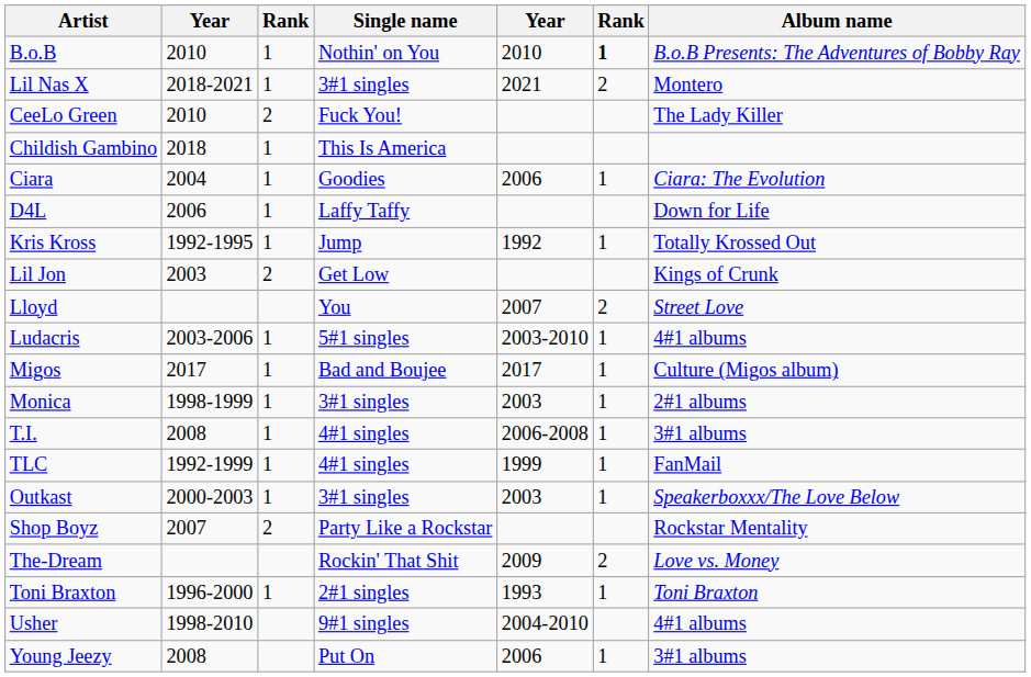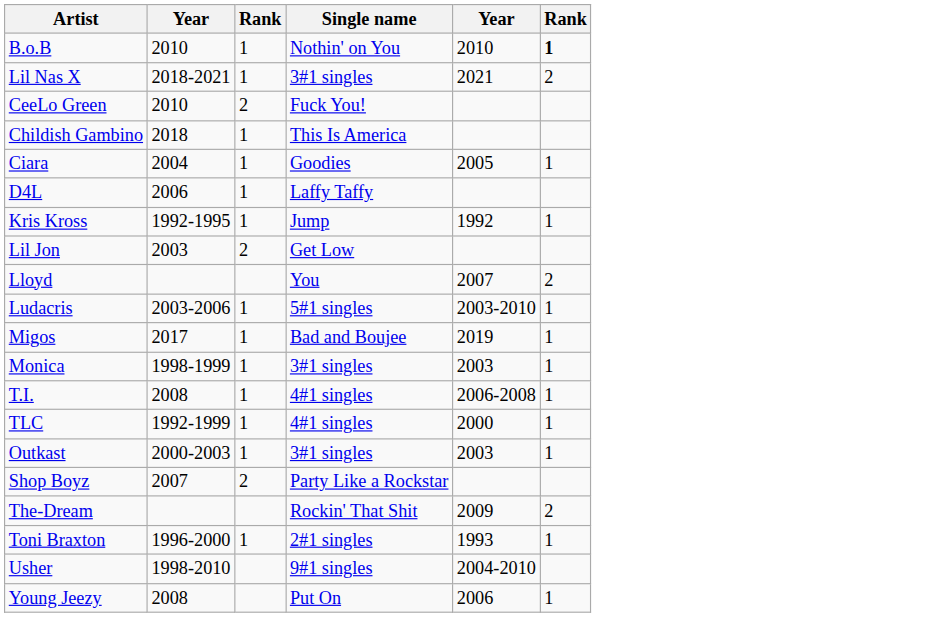- column: Album name | B.o.B Presents: The Adventures of Bobby Ray | Montero | The Lady Killer | Ciara: The Evolution | Down for Life | Totally Krossed Out | Kings of Crunk | Street Love | 4#1 albums | Culture (Migos album) | 2#1 albums | 3#1 albums | FanMail | Speakerboxxx/The Love Below | Rockstar Mentality | Love vs. Money | Toni Braxton | 4#1 albums | 3#1 albums
Ciara | column 5: 2006 -> 2005
Migos | column 5: 2017 -> 2019
TLC | column 5: 1999 -> 2000
